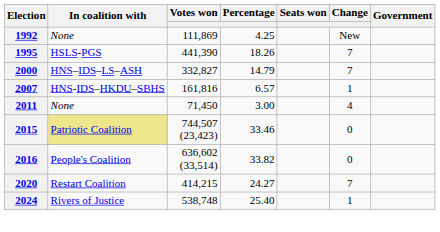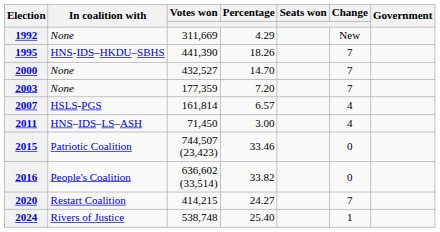1992 | Votes won: 111,869 -> 311,669
1992 | Percentage: 4.25 -> 4.29
1995 | In coalition with: HSLS-PGS -> HNS-IDS–HKDU–SBHS
2000 | In coalition with: HNS–IDS–LS–ASH -> None
2000 | Votes won: 332,827 -> 432,527
2000 | Percentage: 14.79 -> 14.70
+ row: 2003 | None | 177,359 | 7.20 | 7
2007 | In coalition with: HNS-IDS–HKDU–SBHS -> HSLS-PGS
2007 | Votes won: 161,816 -> 161,814
2007 | Change: 1 -> 4
2011 | In coalition with: None -> HNS–IDS–LS–ASH
2015 | In coalition with: khaki background -> no background
